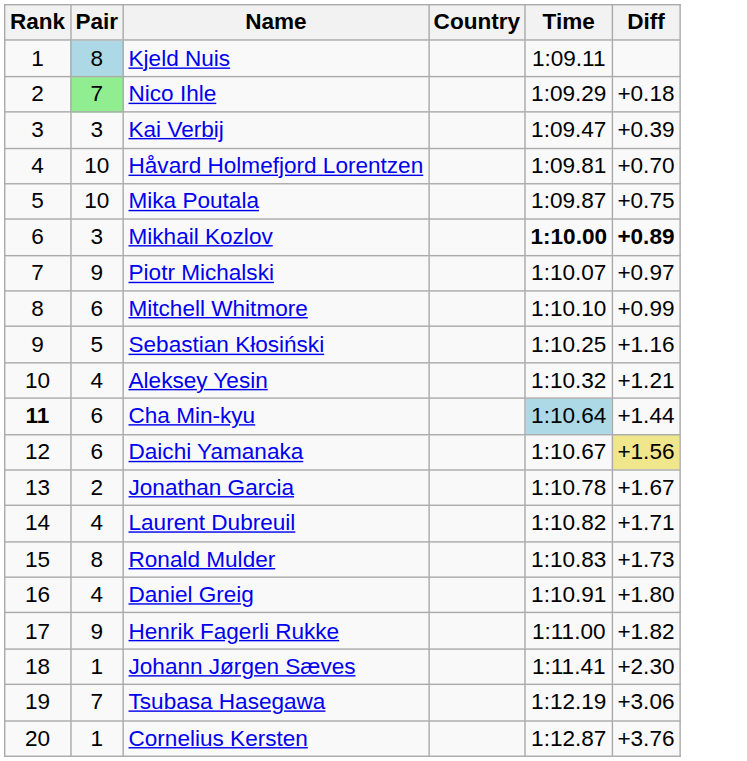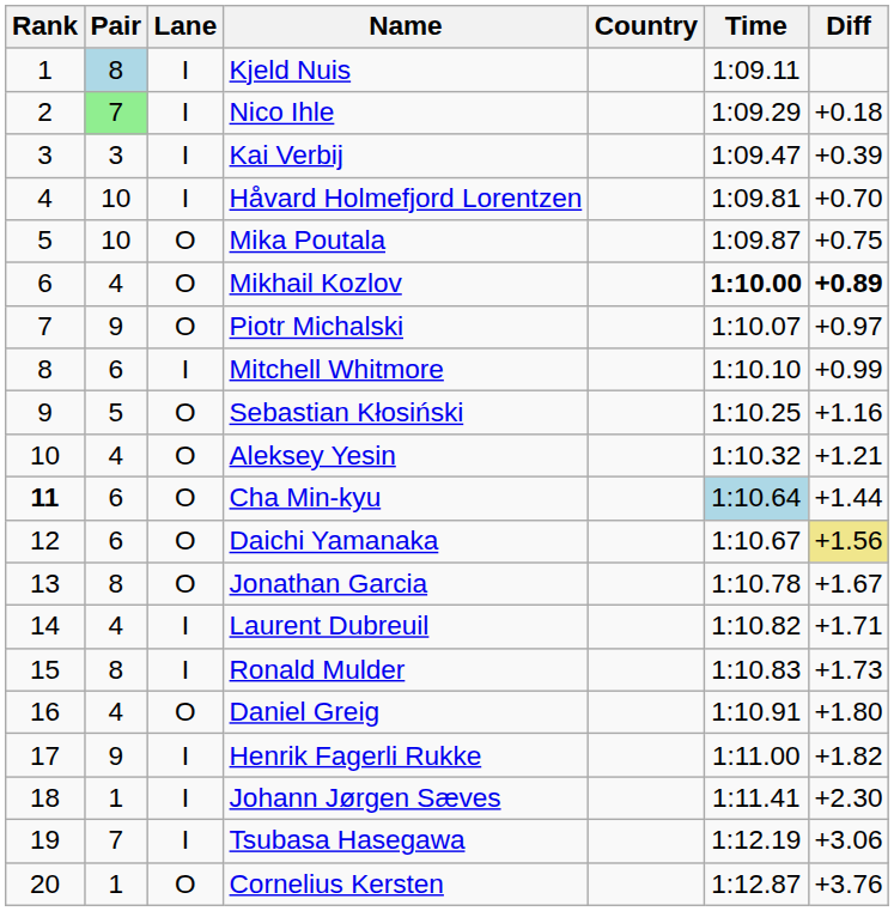+ column: Lane | I | I | I | I | O | O | O | I | O | O | O | O | O | I | I | O | I | I | I | O
Mikhail Kozlov | Pair: 3 -> 4
Jonathan Garcia | Pair: 2 -> 8
